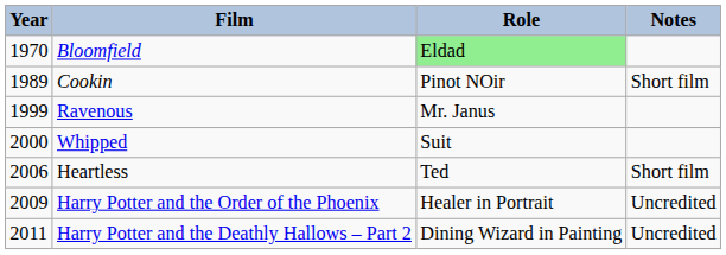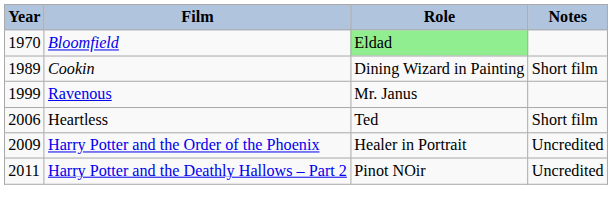Cookin | Role: Pinot NOir -> Dining Wizard in Painting
- row: 2000 | Whipped | Suit
Harry Potter and the Deathly Hallows – Part 2 | Role: Dining Wizard in Painting -> Pinot NOir
